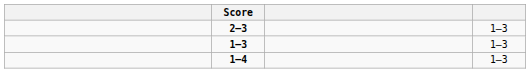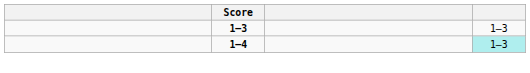- row: 2–3 | 1–3
1–4 | column 4: no background -> paleturquoise background
